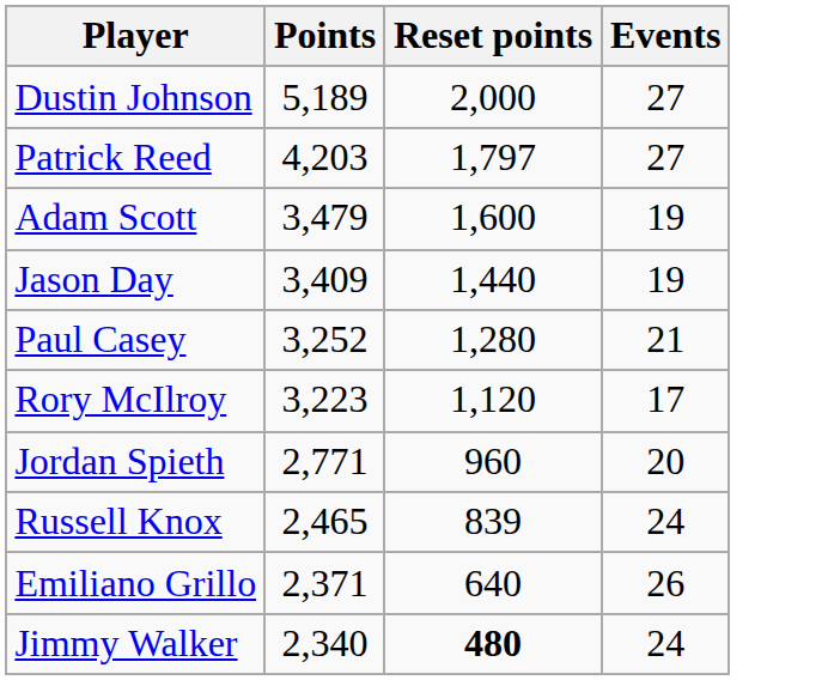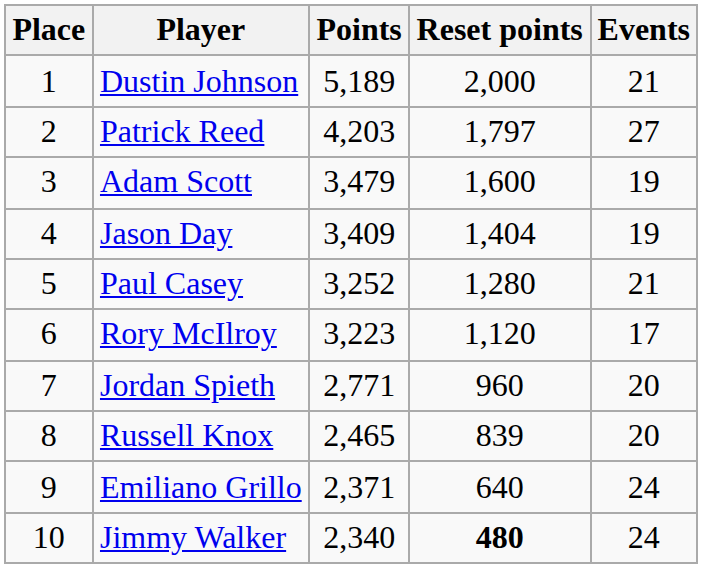+ column: Place | 1 | 2 | 3 | 4 | 5 | 6 | 7 | 8 | 9 | 10
Dustin Johnson | Events: 27 -> 21
Jason Day | Reset points: 1,440 -> 1,404
Russell Knox | Events: 24 -> 20
Emiliano Grillo | Events: 26 -> 24
